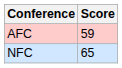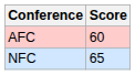AFC | Score: 59 -> 60
